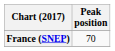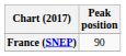France (SNEP) | Peak position: 70 -> 90
